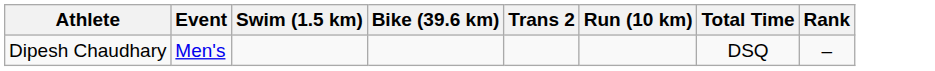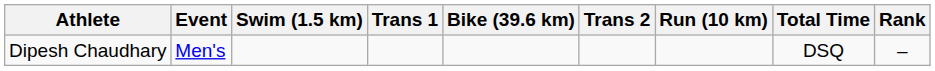+ column: Trans 1
